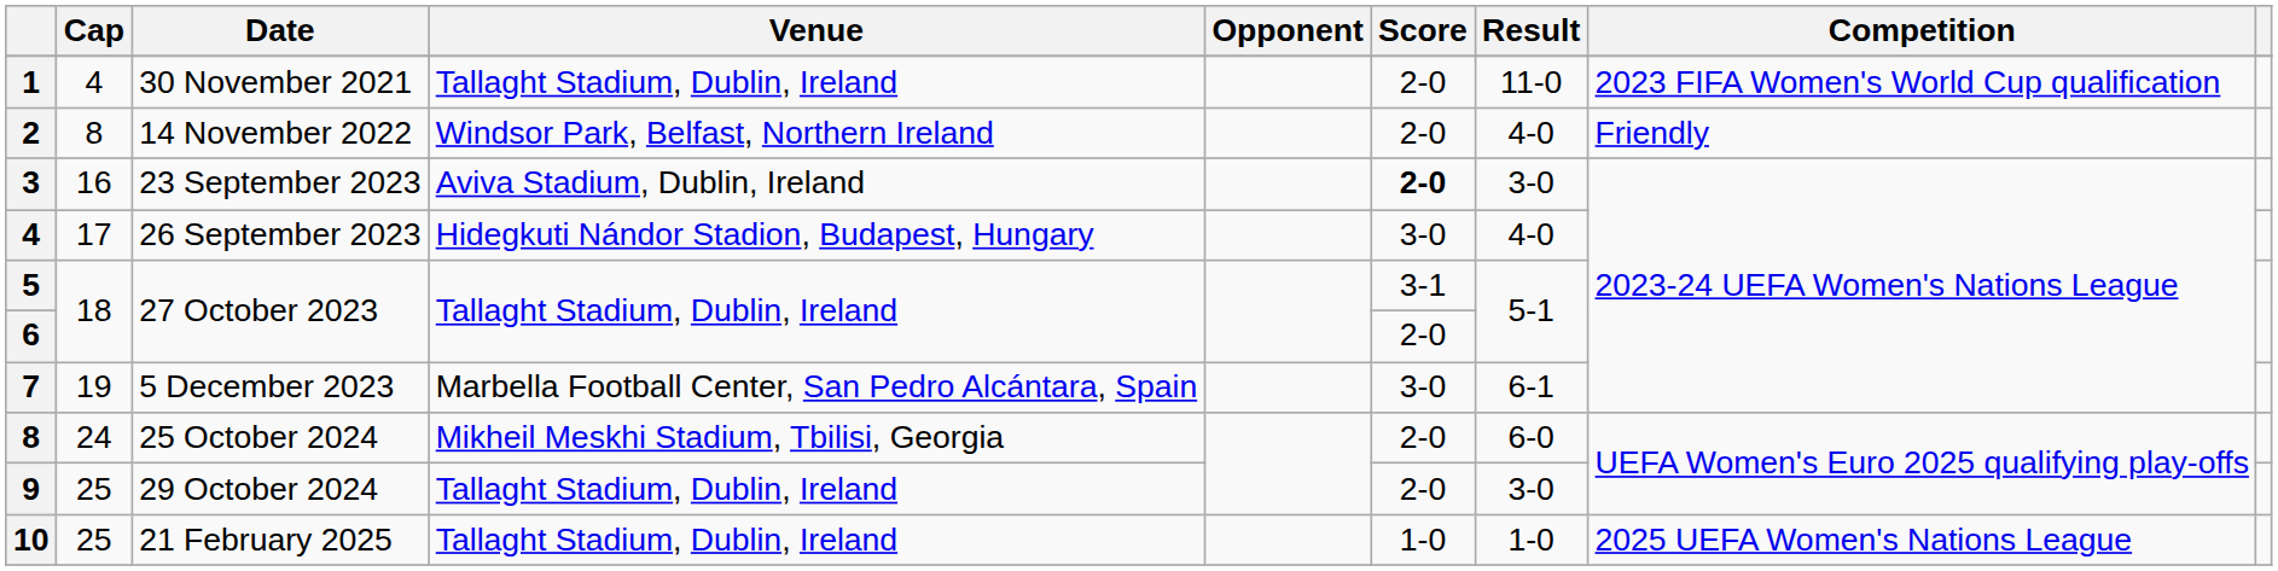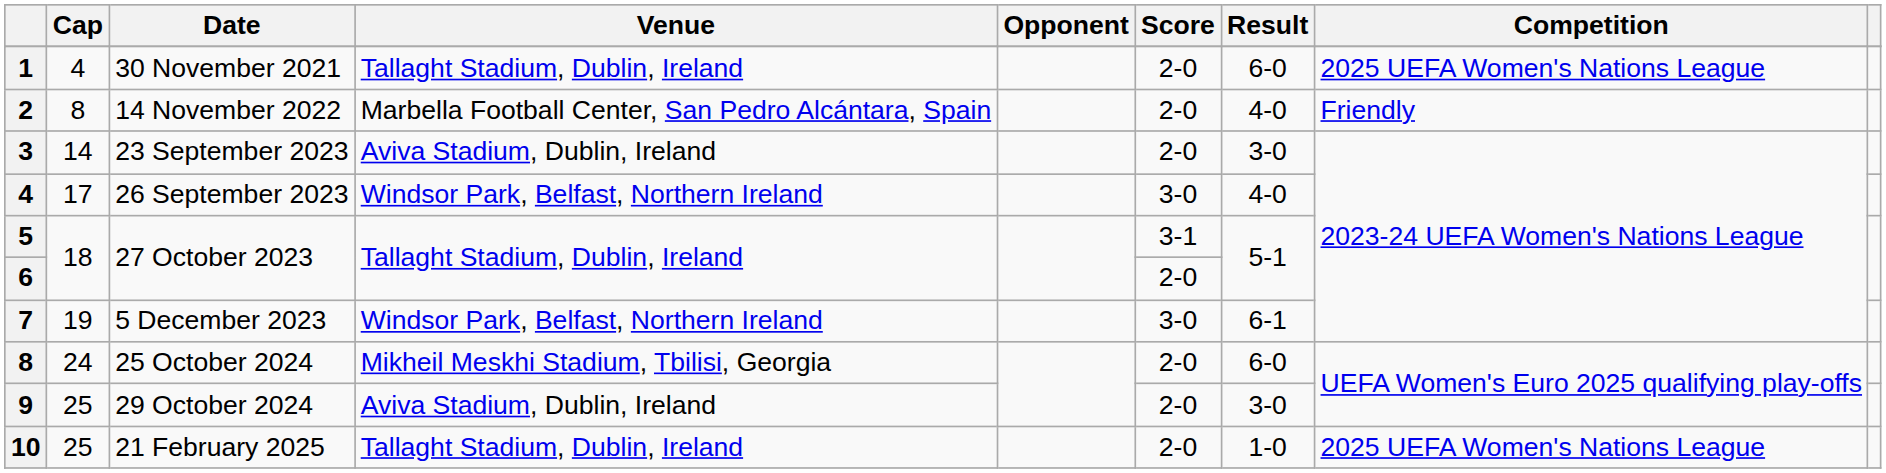30 November 2021 | Result: 11-0 -> 6-0
30 November 2021 | Competition: 2023 FIFA Women's World Cup qualification -> 2025 UEFA Women's Nations League
14 November 2022 | Venue: Windsor Park, Belfast, Northern Ireland -> Marbella Football Center, San Pedro Alcántara, Spain
23 September 2023 | Cap: 16 -> 14
23 September 2023 | Score: bold -> normal
26 September 2023 | Venue: Hidegkuti Nándor Stadion, Budapest, Hungary -> Windsor Park, Belfast, Northern Ireland
5 December 2023 | Venue: Marbella Football Center, San Pedro Alcántara, Spain -> Windsor Park, Belfast, Northern Ireland
29 October 2024 | Venue: Tallaght Stadium, Dublin, Ireland -> Aviva Stadium, Dublin, Ireland
21 February 2025 | Score: 1-0 -> 2-0
